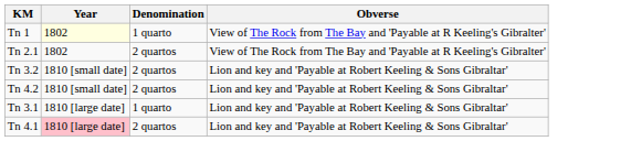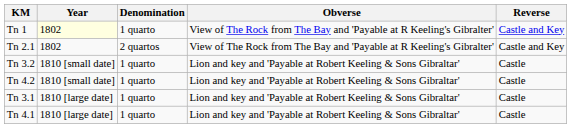+ column: Reverse | Castle and Key | Castle and Key | Castle | Castle | Castle | Castle
Tn 3.2 | Denomination: 2 quartos -> 1 quarto
Tn 4.2 | Denomination: 2 quartos -> 1 quarto
Tn 4.1 | Year: pink background -> no background
Tn 4.1 | Denomination: 2 quartos -> 1 quarto
